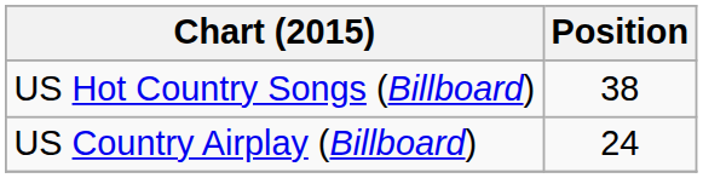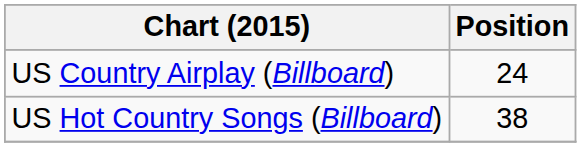rows swapped: US Country Airplay (Billboard) <-> US Hot Country Songs (Billboard)
